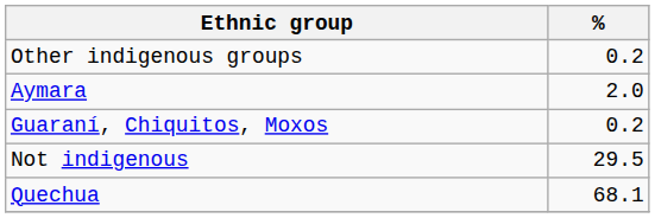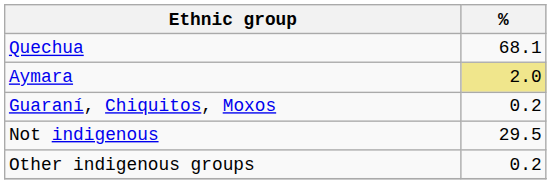rows swapped: Quechua <-> Other indigenous groups
Aymara | %: no background -> khaki background
